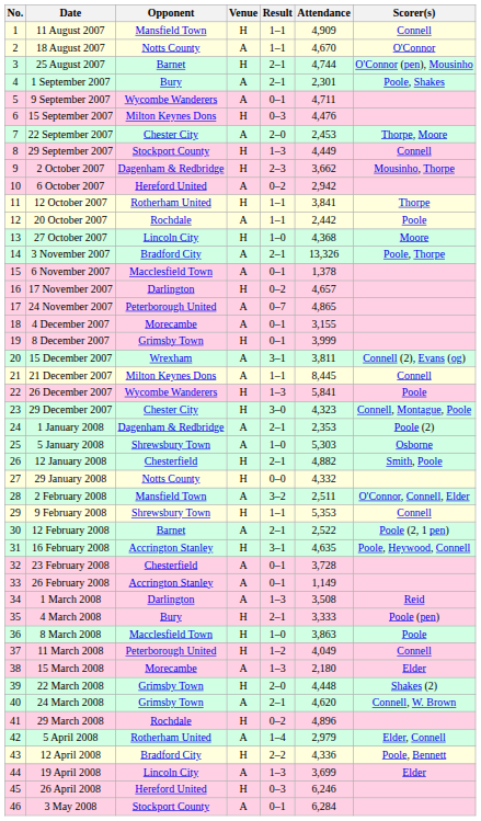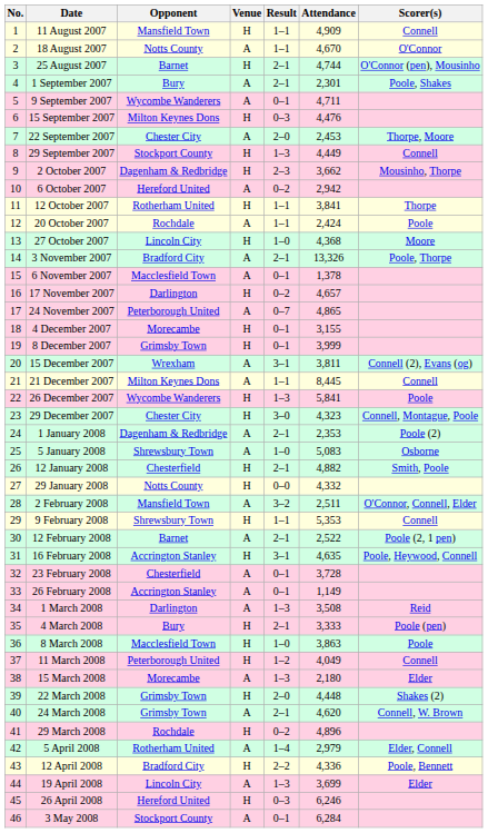20 October 2007 | Attendance: 2,442 -> 2,424
4 December 2007 | Venue: A -> H
5 January 2008 | Attendance: 5,303 -> 5,083
